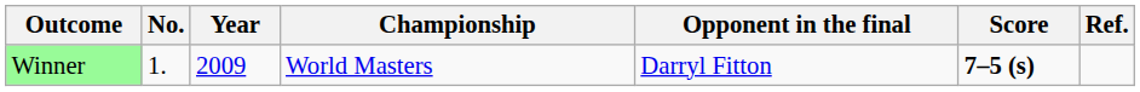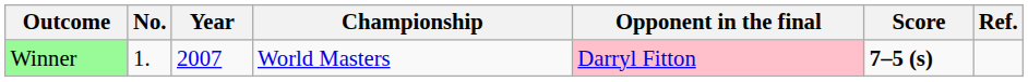Winner | Year: 2009 -> 2007
Winner | Opponent in the final: no background -> pink background
